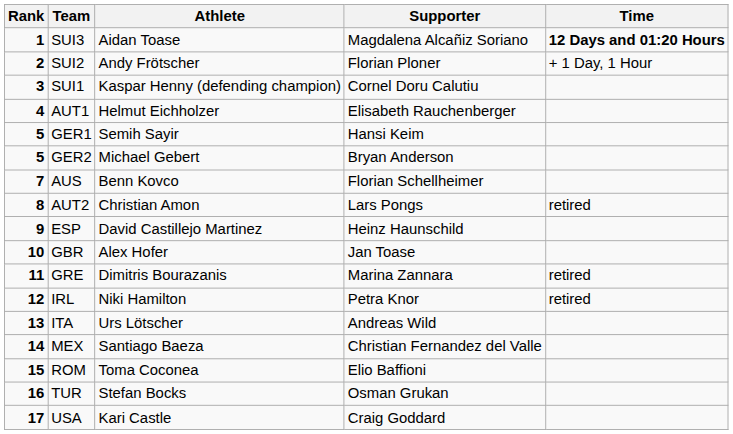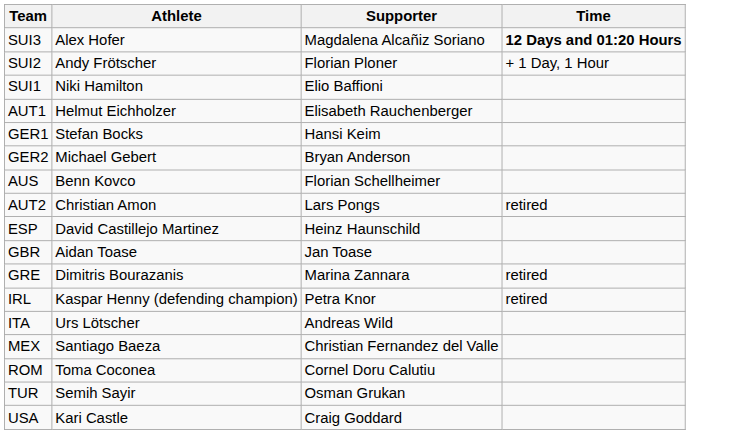- column: Rank | 1 | 2 | 3 | 4 | 5 | 5 | 7 | 8 | 9 | 10 | 11 | 12 | 13 | 14 | 15 | 16 | 17
SUI3 | Athlete: Aidan Toase -> Alex Hofer
SUI1 | Athlete: Kaspar Henny (defending champion) -> Niki Hamilton
SUI1 | Supporter: Cornel Doru Calutiu -> Elio Baffioni
GER1 | Athlete: Semih Sayir -> Stefan Bocks
GBR | Athlete: Alex Hofer -> Aidan Toase
IRL | Athlete: Niki Hamilton -> Kaspar Henny (defending champion)
ROM | Supporter: Elio Baffioni -> Cornel Doru Calutiu
TUR | Athlete: Stefan Bocks -> Semih Sayir
